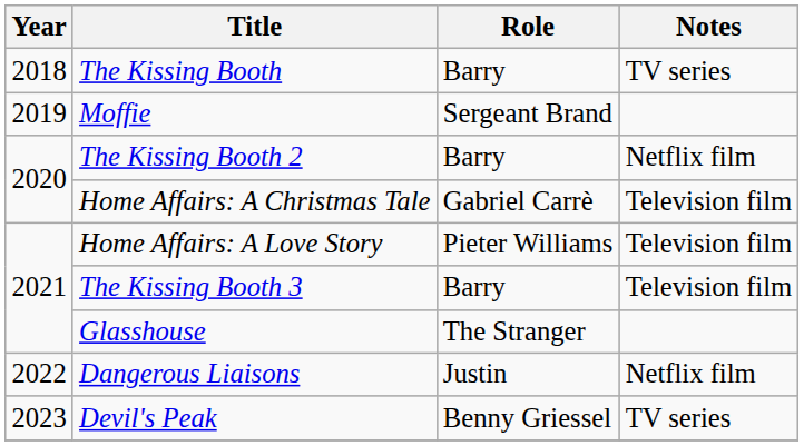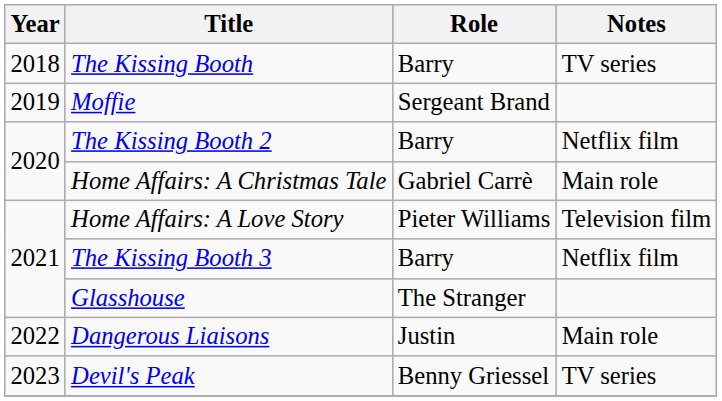Home Affairs: A Christmas Tale | Notes: Television film -> Main role
The Kissing Booth 3 | Notes: Television film -> Netflix film
Dangerous Liaisons | Notes: Netflix film -> Main role
